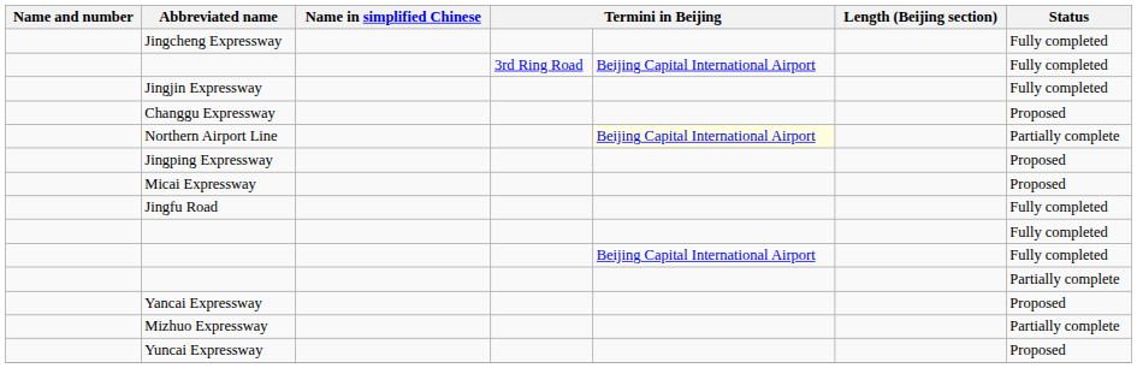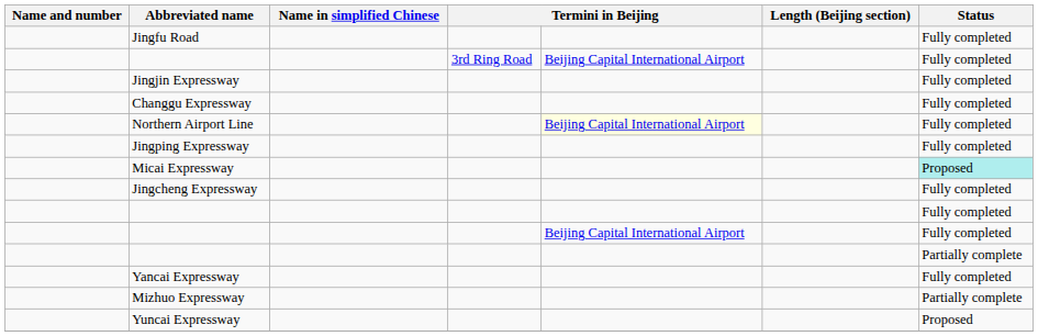rows swapped: Jingcheng Expressway <-> Jingfu Road
Changgu Expressway | Status: Proposed -> Fully completed
Northern Airport Line | Status: Partially complete -> Fully completed
Jingping Expressway | Status: Proposed -> Fully completed
Micai Expressway | Status: no background -> paleturquoise background
Yancai Expressway | Status: Proposed -> Fully completed
